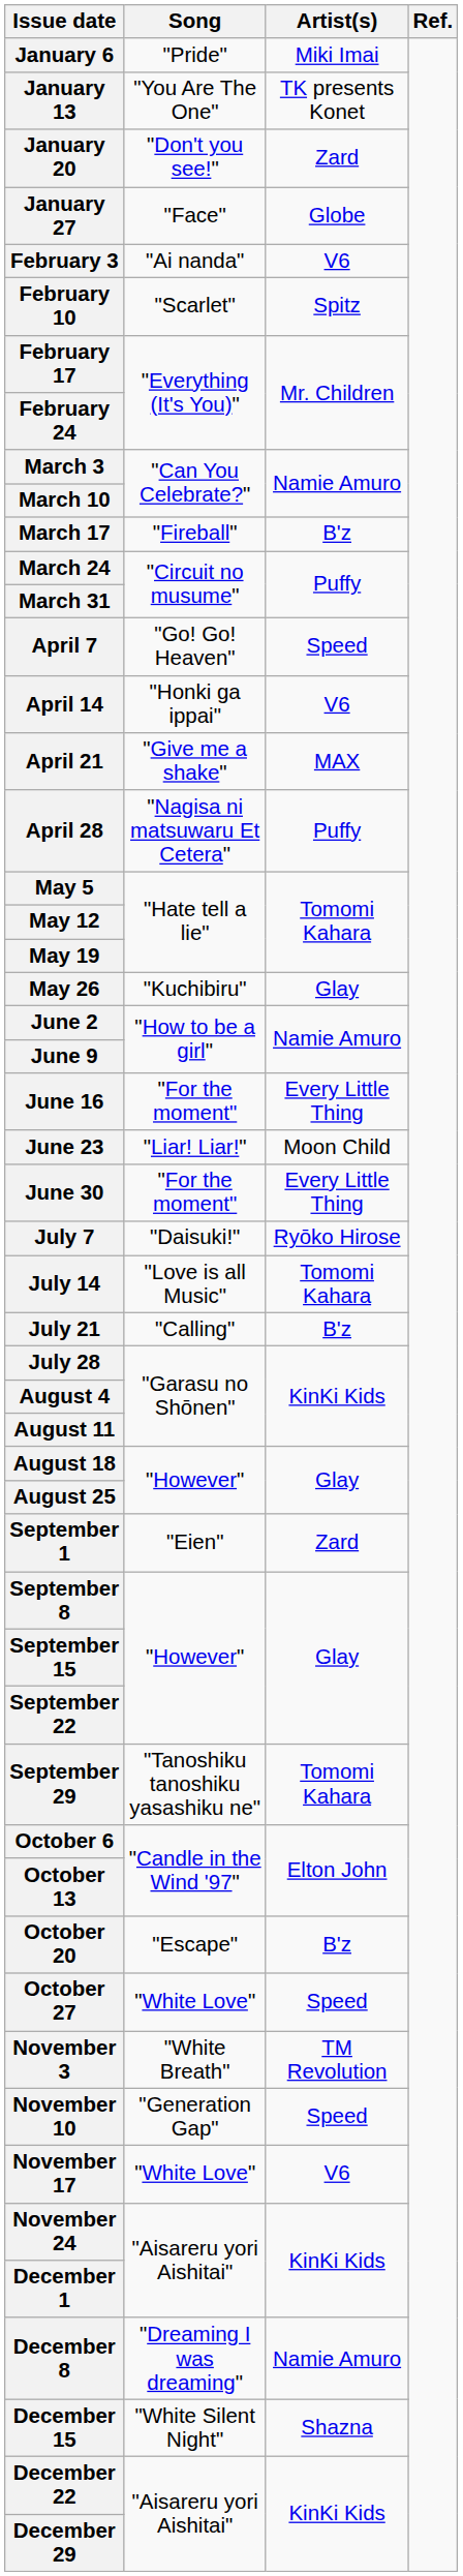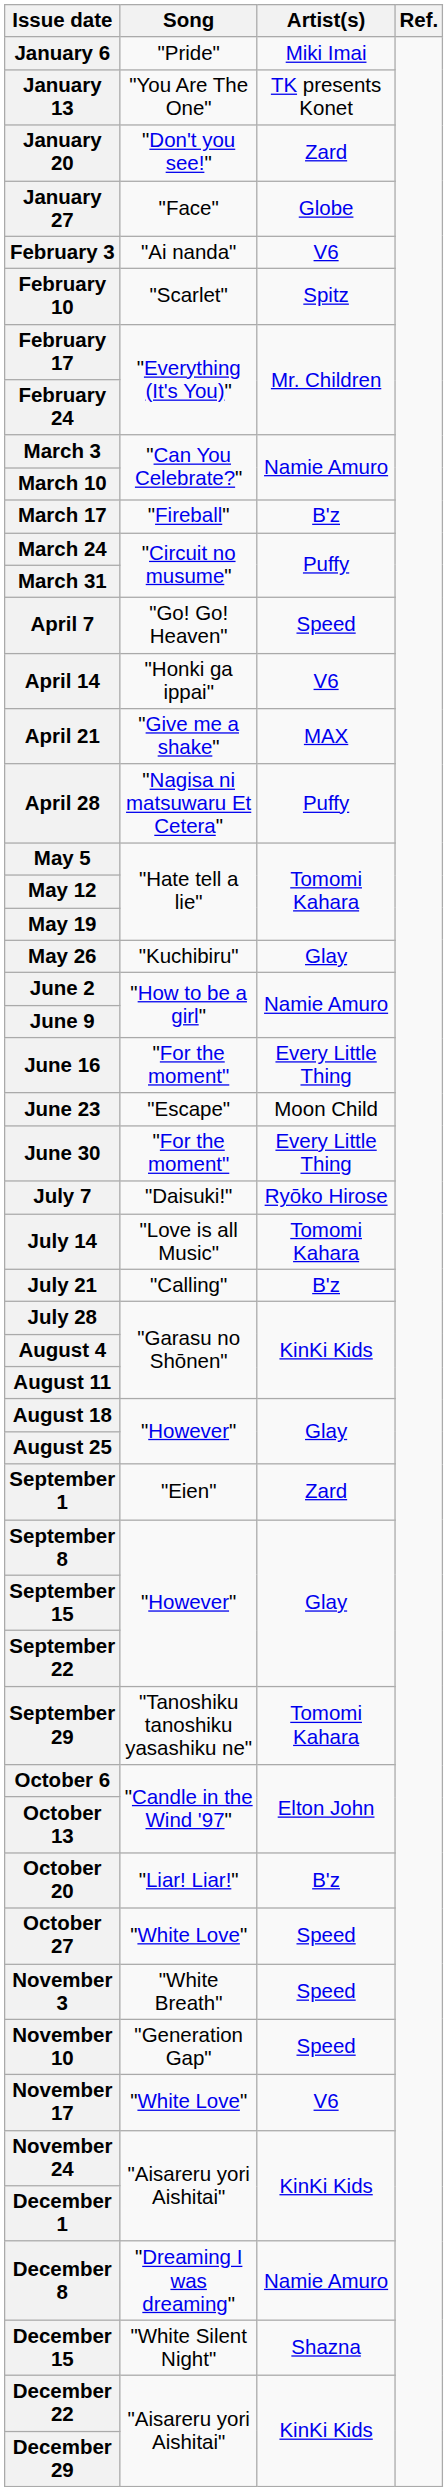June 23 | Song: "Liar! Liar!" -> "Escape"
October 20 | Song: "Escape" -> "Liar! Liar!"
November 3 | Artist(s): TM Revolution -> Speed
